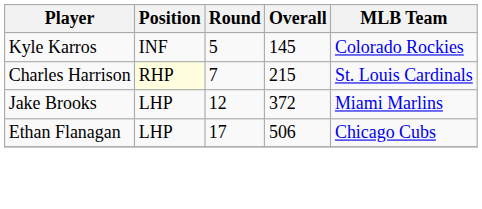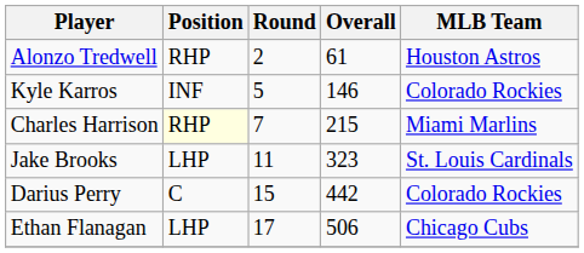+ row: Alonzo Tredwell | RHP | 2 | 61 | Houston Astros
Kyle Karros | Overall: 145 -> 146
Charles Harrison | MLB Team: St. Louis Cardinals -> Miami Marlins
Jake Brooks | Round: 12 -> 11
Jake Brooks | Overall: 372 -> 323
Jake Brooks | MLB Team: Miami Marlins -> St. Louis Cardinals
+ row: Darius Perry | C | 15 | 442 | Colorado Rockies
